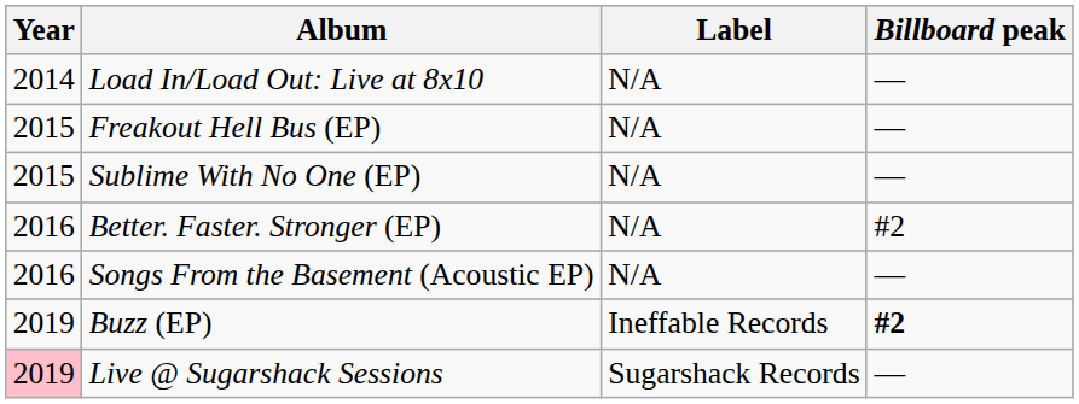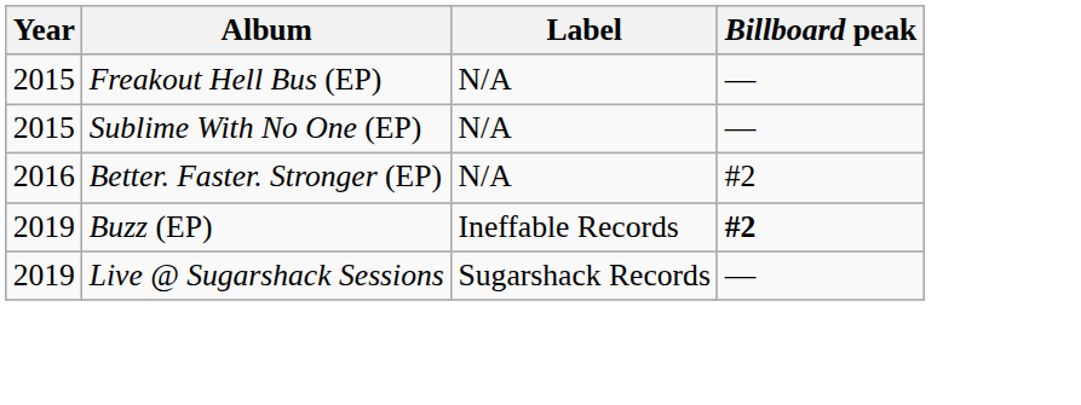- row: 2014 | Load In/Load Out: Live at 8x10 | N/A | —
- row: 2016 | Songs From the Basement (Acoustic EP) | N/A | —
Live @ Sugarshack Sessions | Year: pink background -> no background
